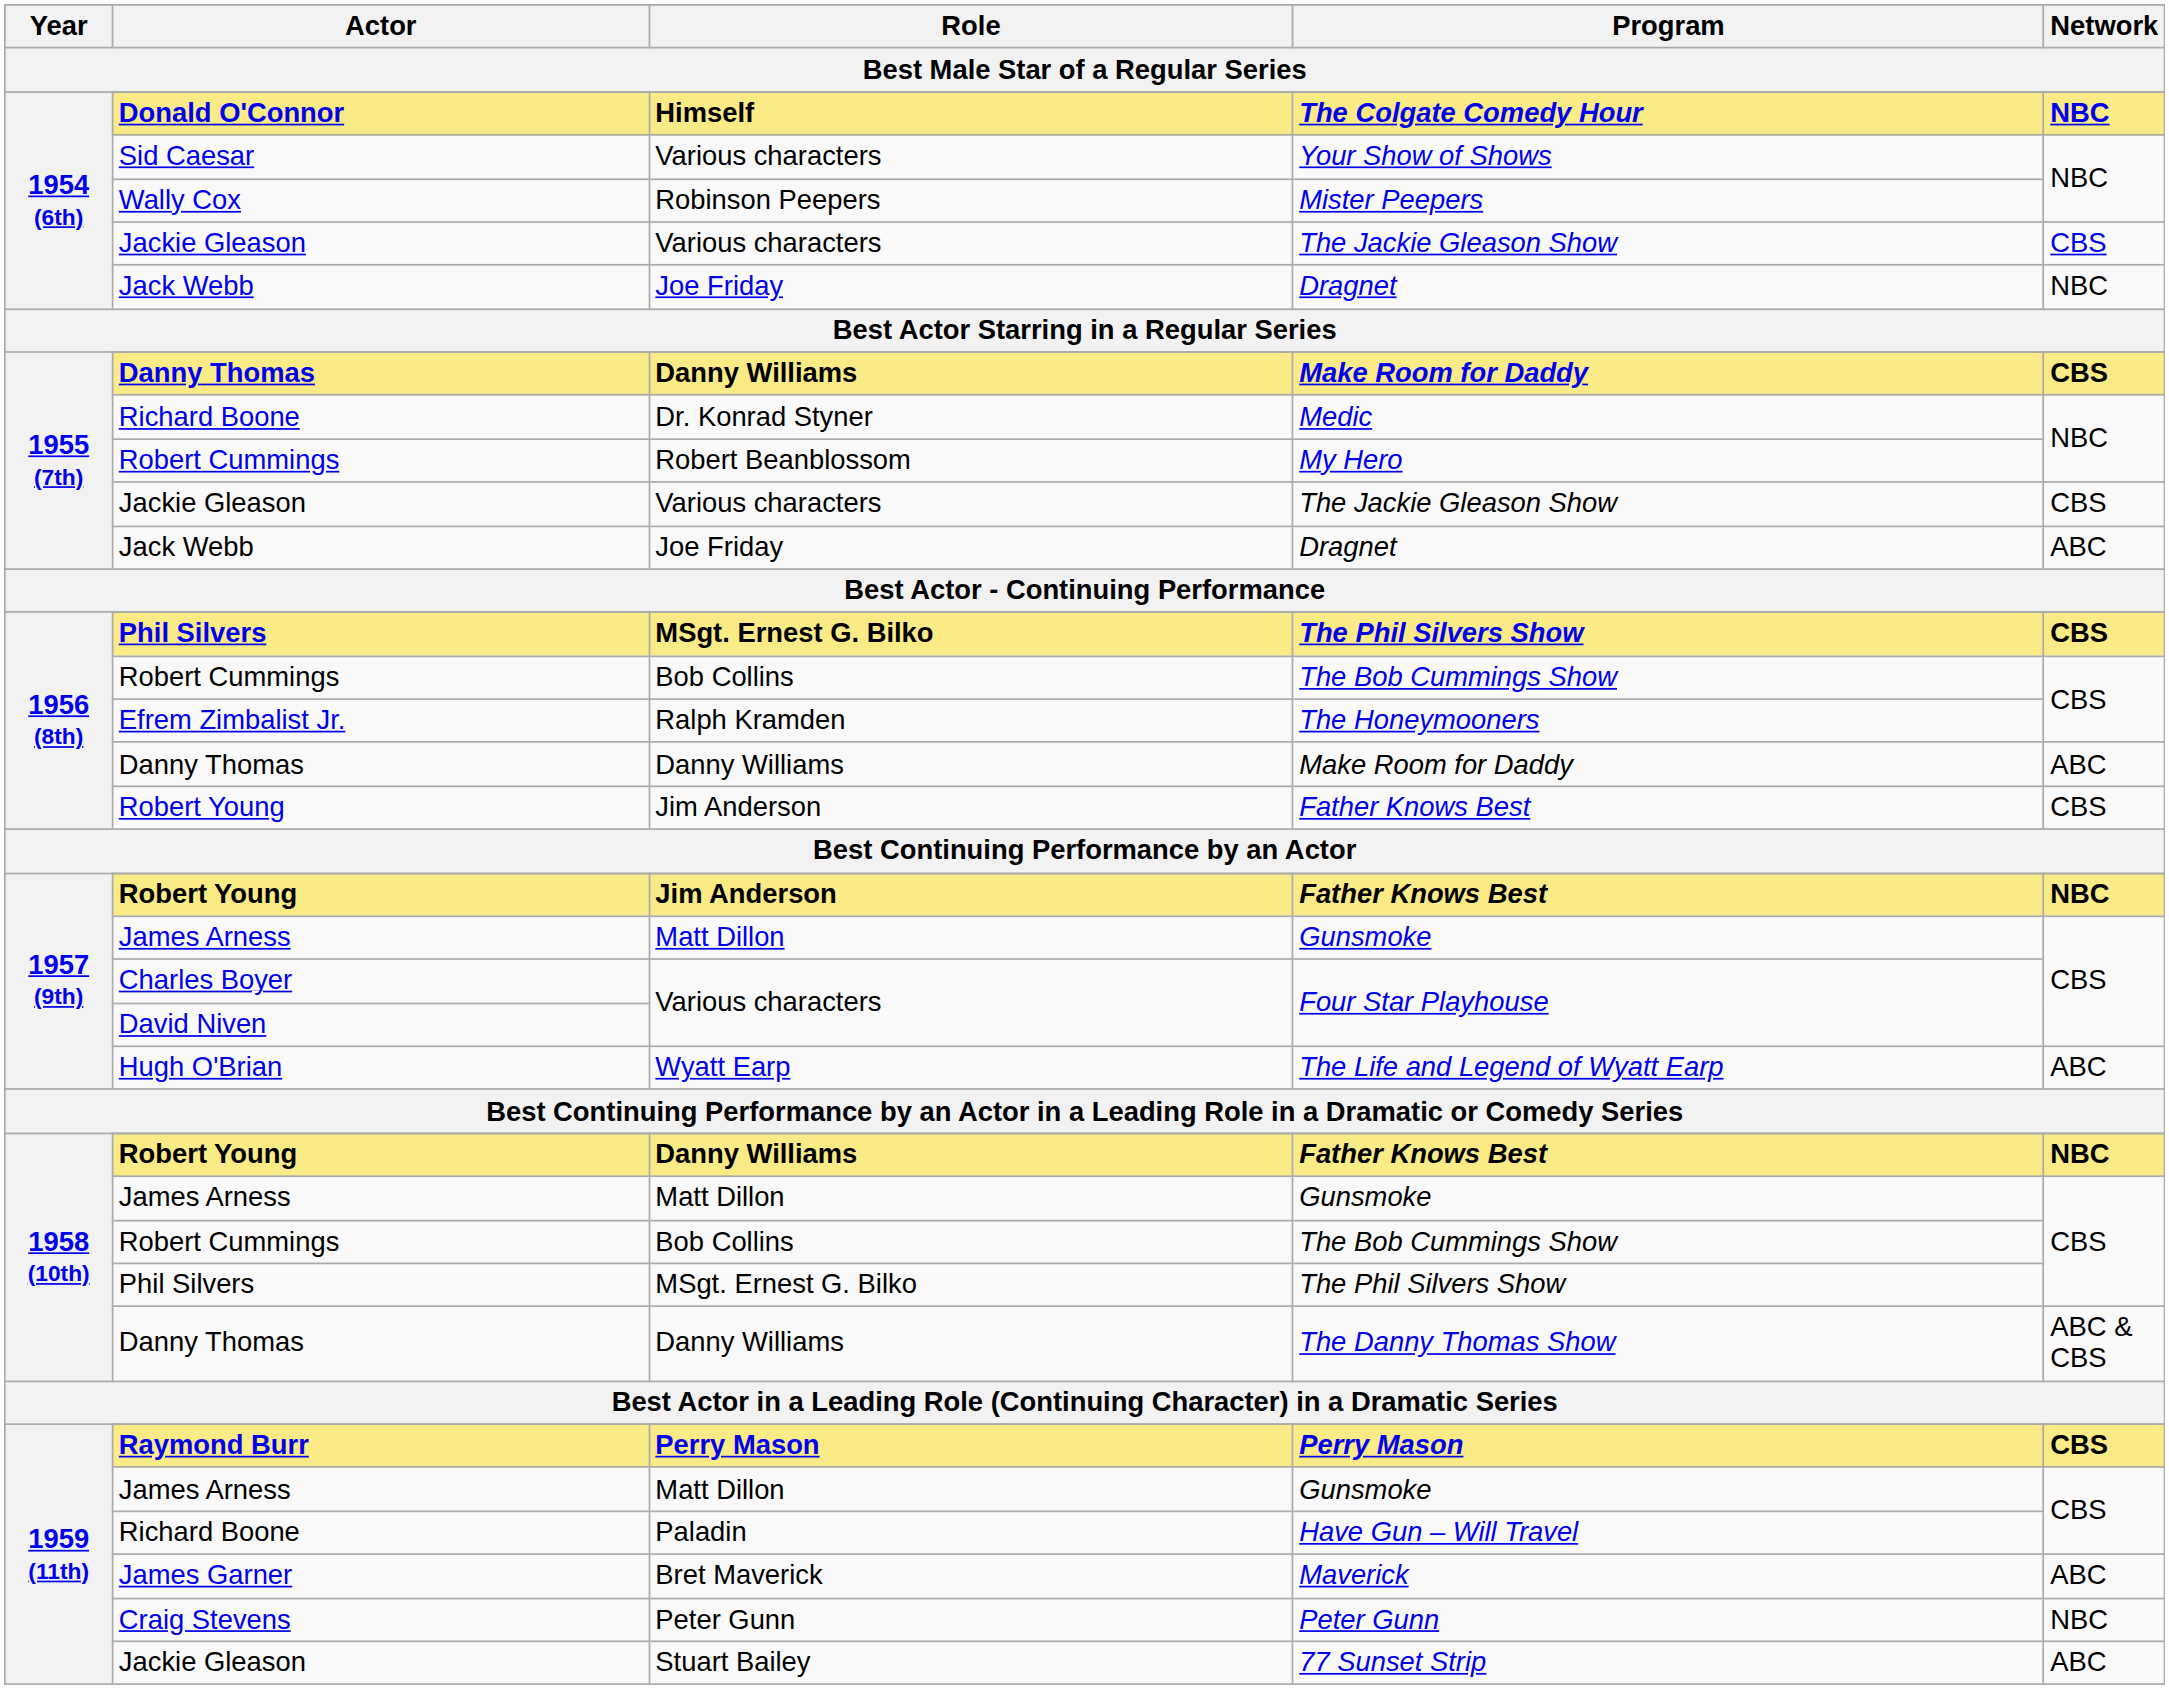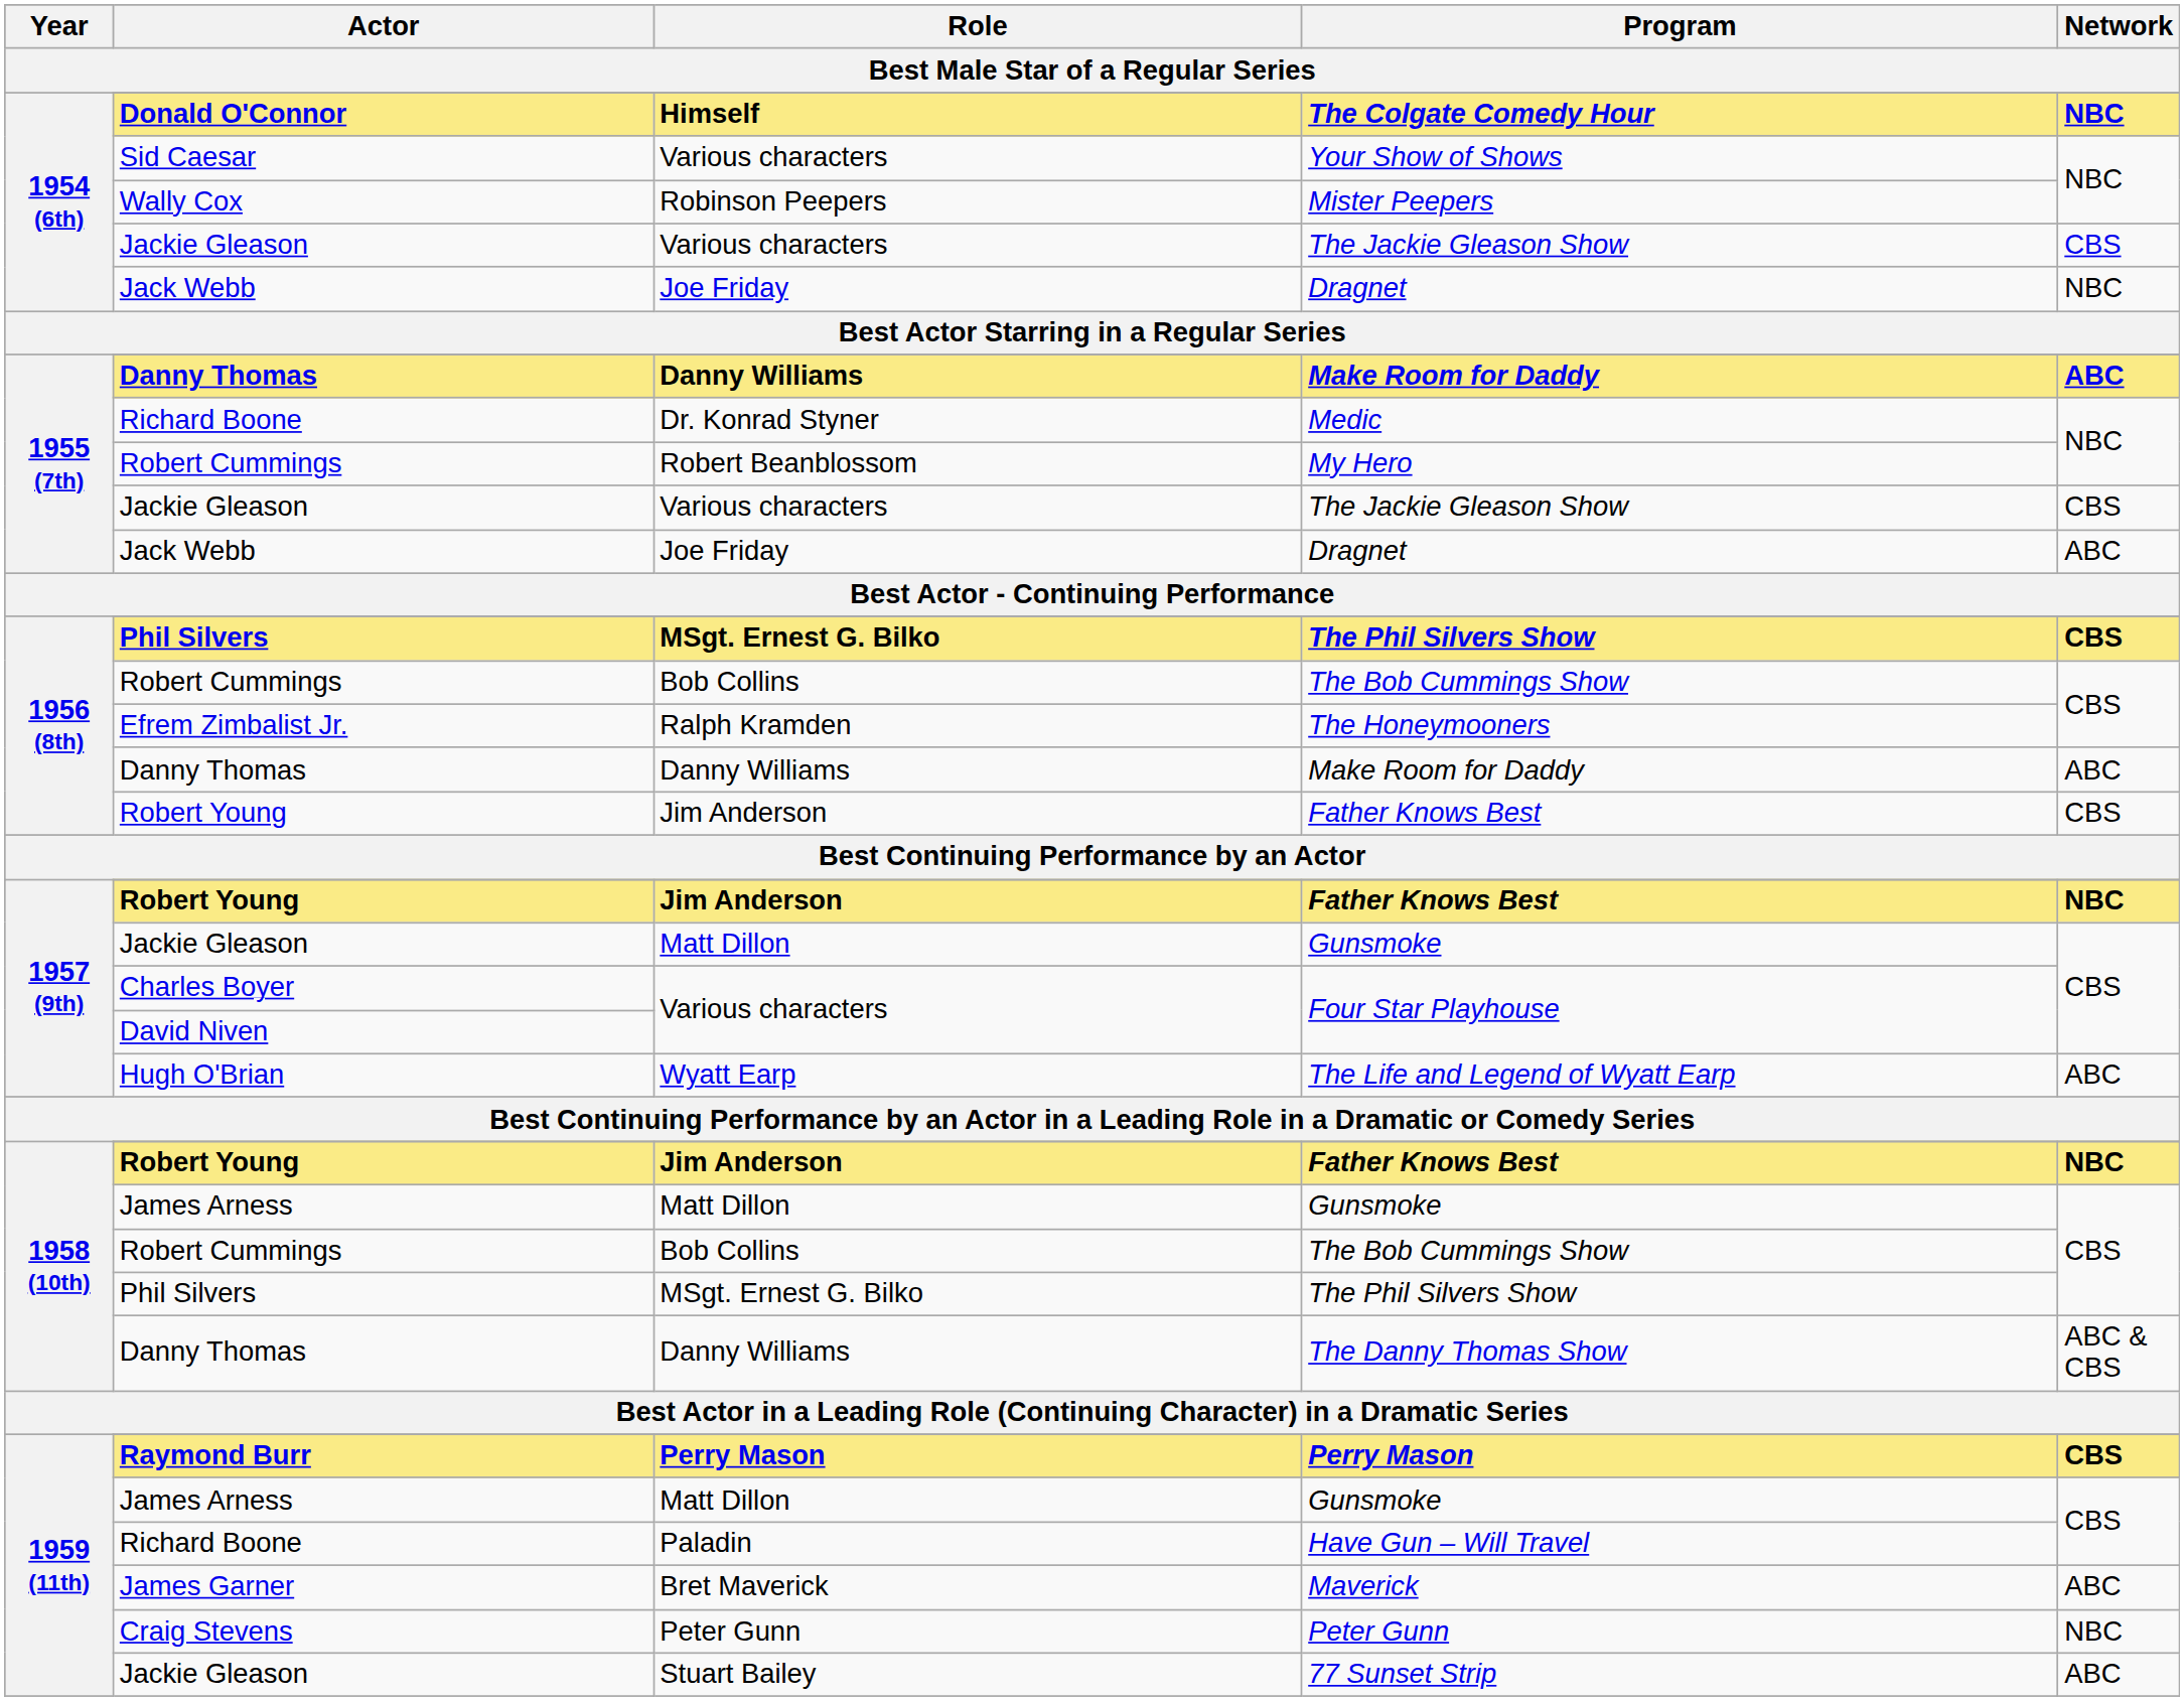1955 (7th) / Make Room for Daddy | Network: CBS -> ABC
1957 (9th) / Gunsmoke | Actor: James Arness -> Jackie Gleason
1958 (10th) / Father Knows Best | Role: Danny Williams -> Jim Anderson
